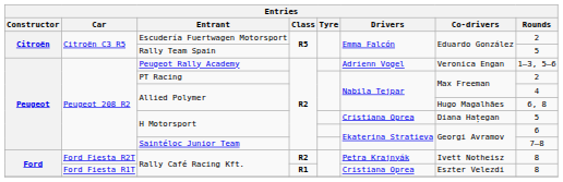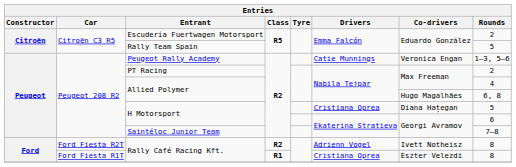Peugeot Rally Academy | Drivers: Adrienn Vogel -> Catie Munnings
Ford Fiesta R2T / Rally Café Racing Kft. | Drivers: Petra Krajnyák -> Adrienn Vogel
